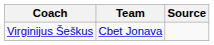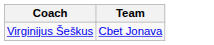- column: Source
